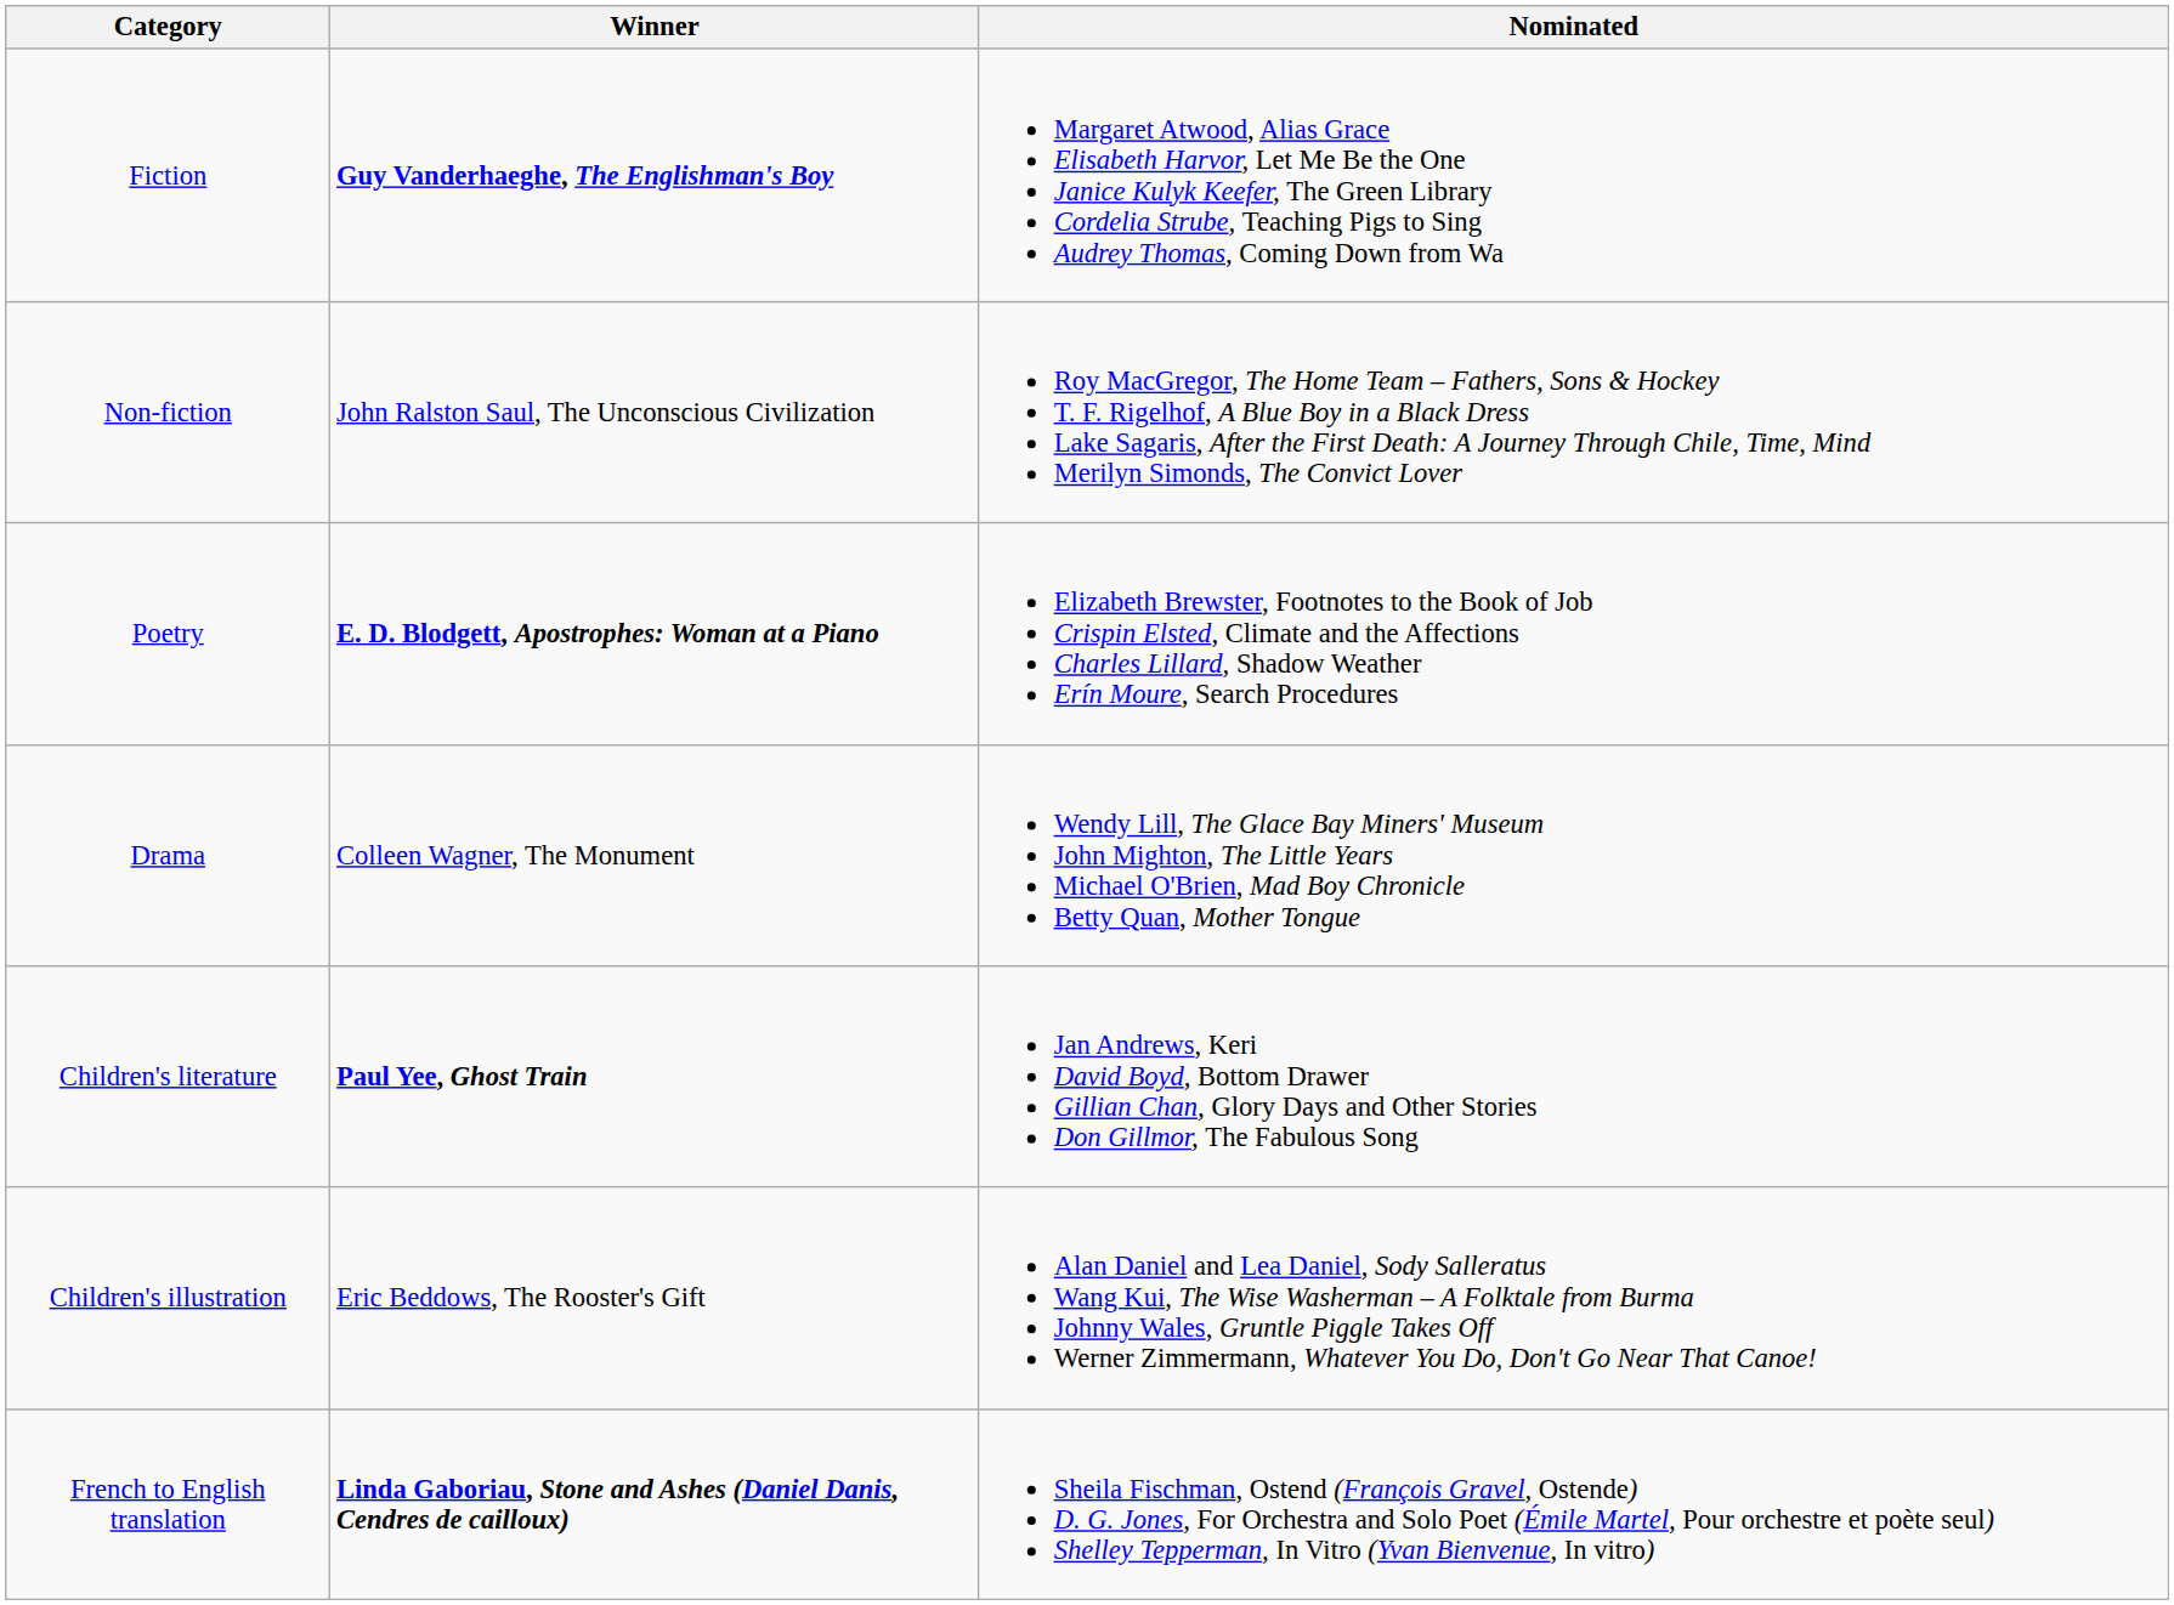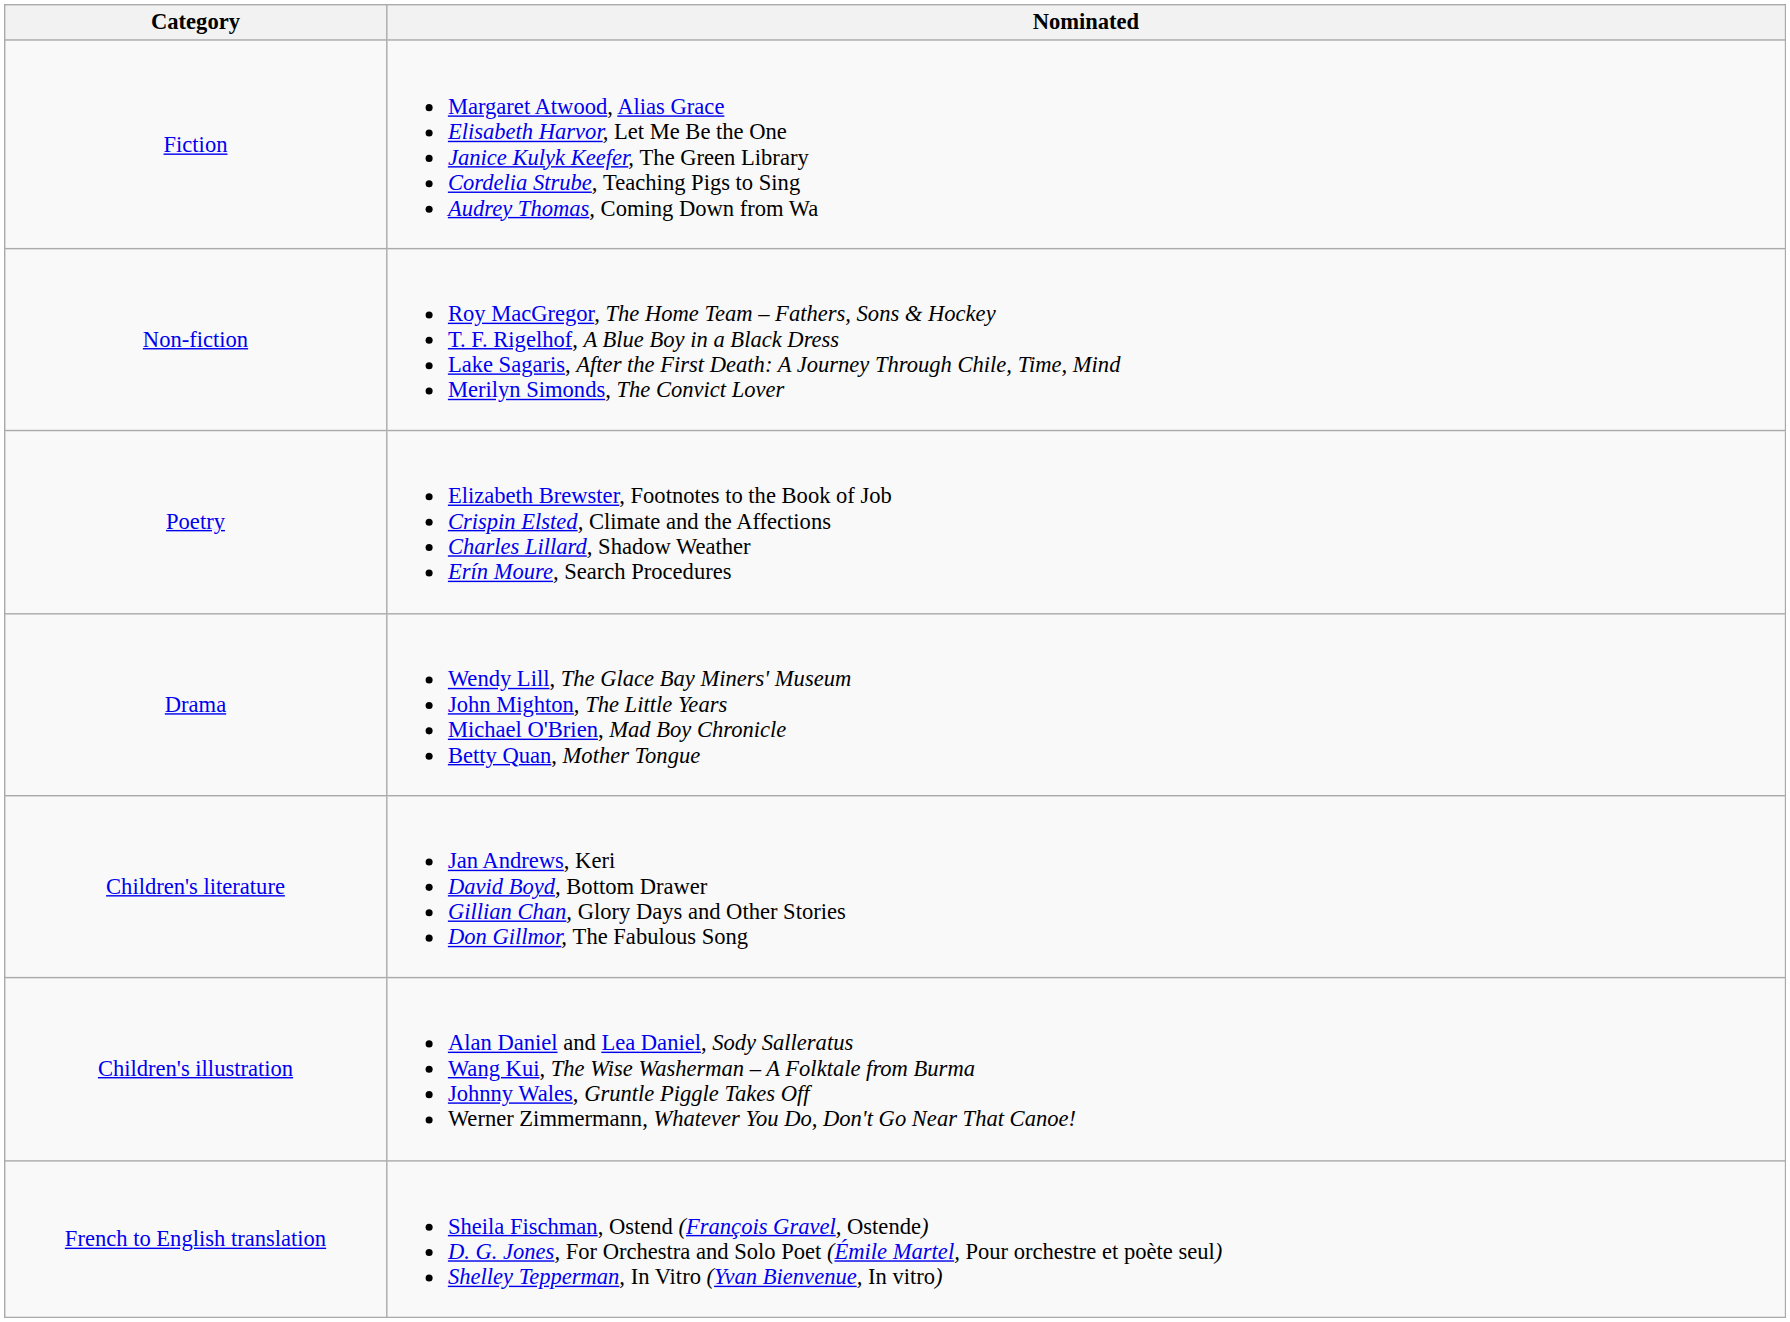- column: Winner | Guy Vanderhaeghe, The Englishman's Boy | John Ralston Saul, The Unconscious Civilization | E. D. Blodgett, Apostrophes: Woman at a Piano | Colleen Wagner, The Monument | Paul Yee, Ghost Train | Eric Beddows, The Rooster's Gift | Linda Gaboriau, Stone and Ashes (Daniel Danis, Cendres de cailloux)
